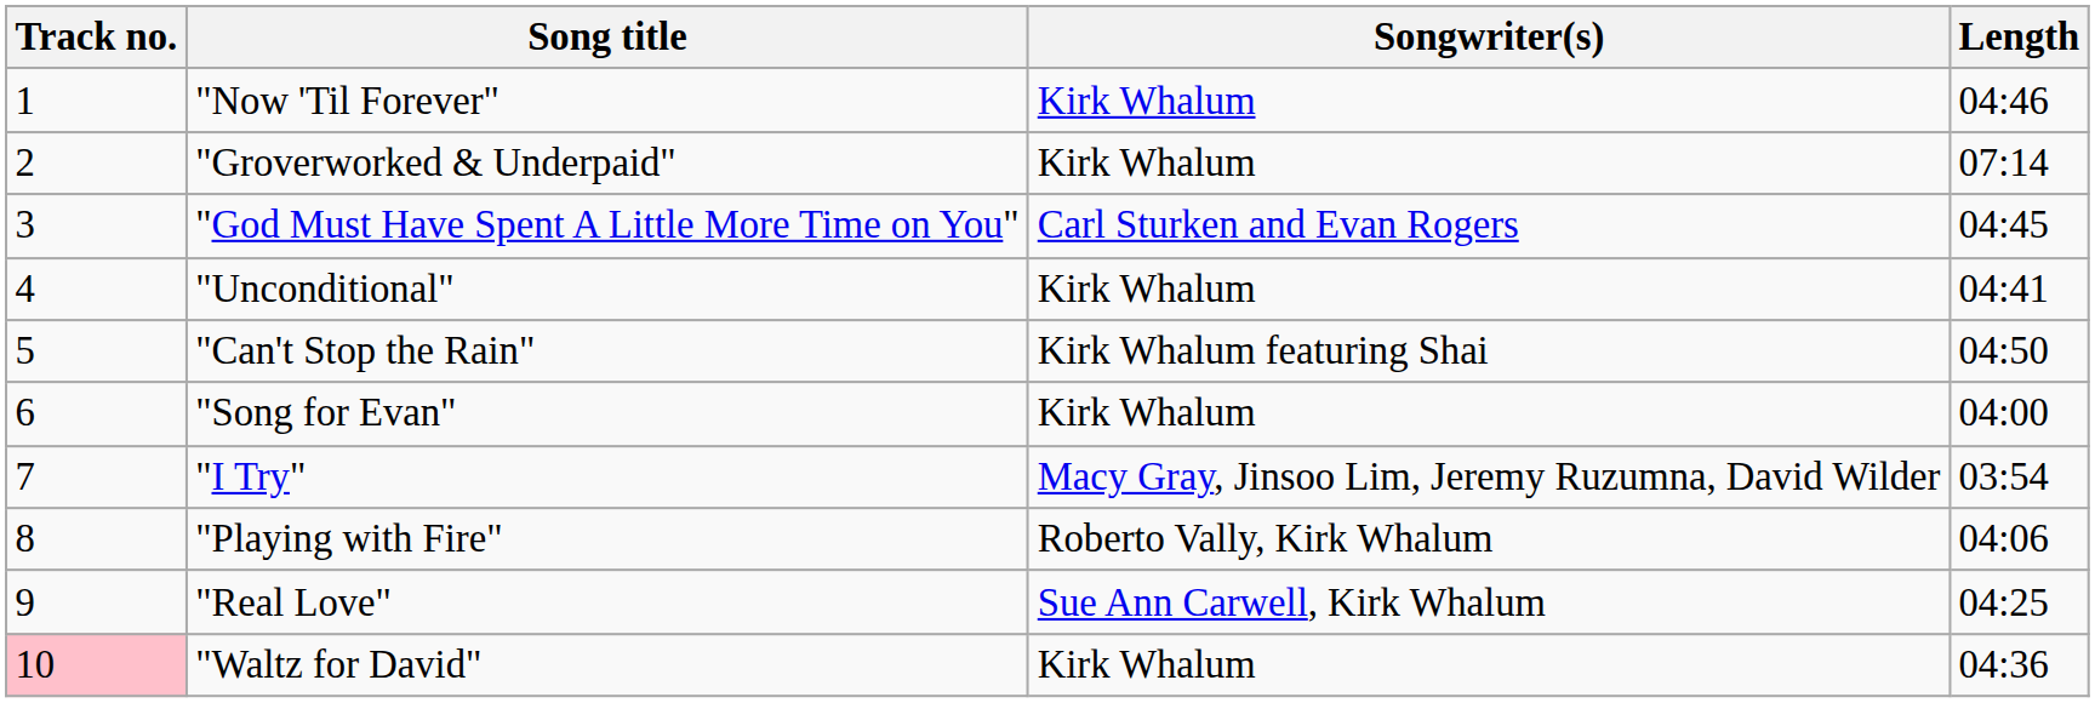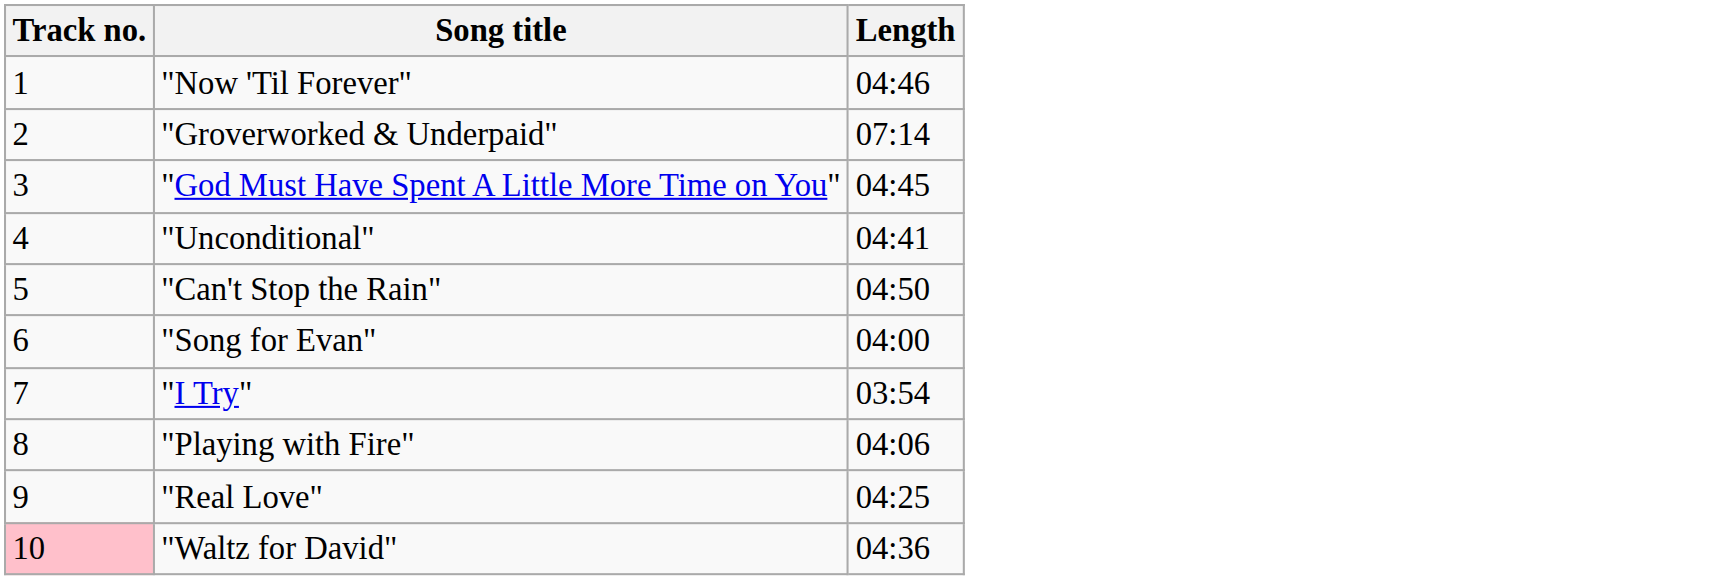- column: Songwriter(s) | Kirk Whalum | Kirk Whalum | Carl Sturken and Evan Rogers | Kirk Whalum | Kirk Whalum featuring Shai | Kirk Whalum | Macy Gray, Jinsoo Lim, Jeremy Ruzumna, David Wilder | Roberto Vally, Kirk Whalum | Sue Ann Carwell, Kirk Whalum | Kirk Whalum
